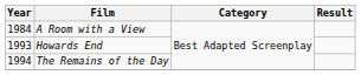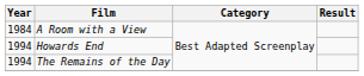Howards End | Year: 1993 -> 1994
